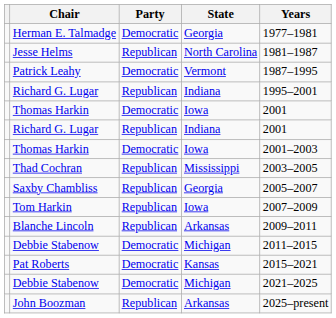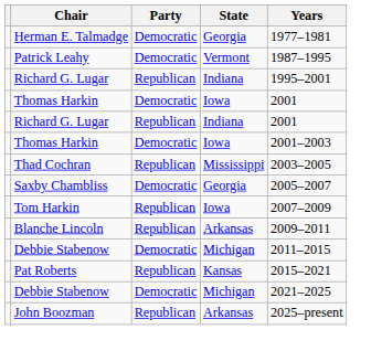- row: Jesse Helms | Republican | North Carolina | 1981–1987
Saxby Chambliss | Party: Republican -> Democratic
Pat Roberts | Party: Democratic -> Republican
